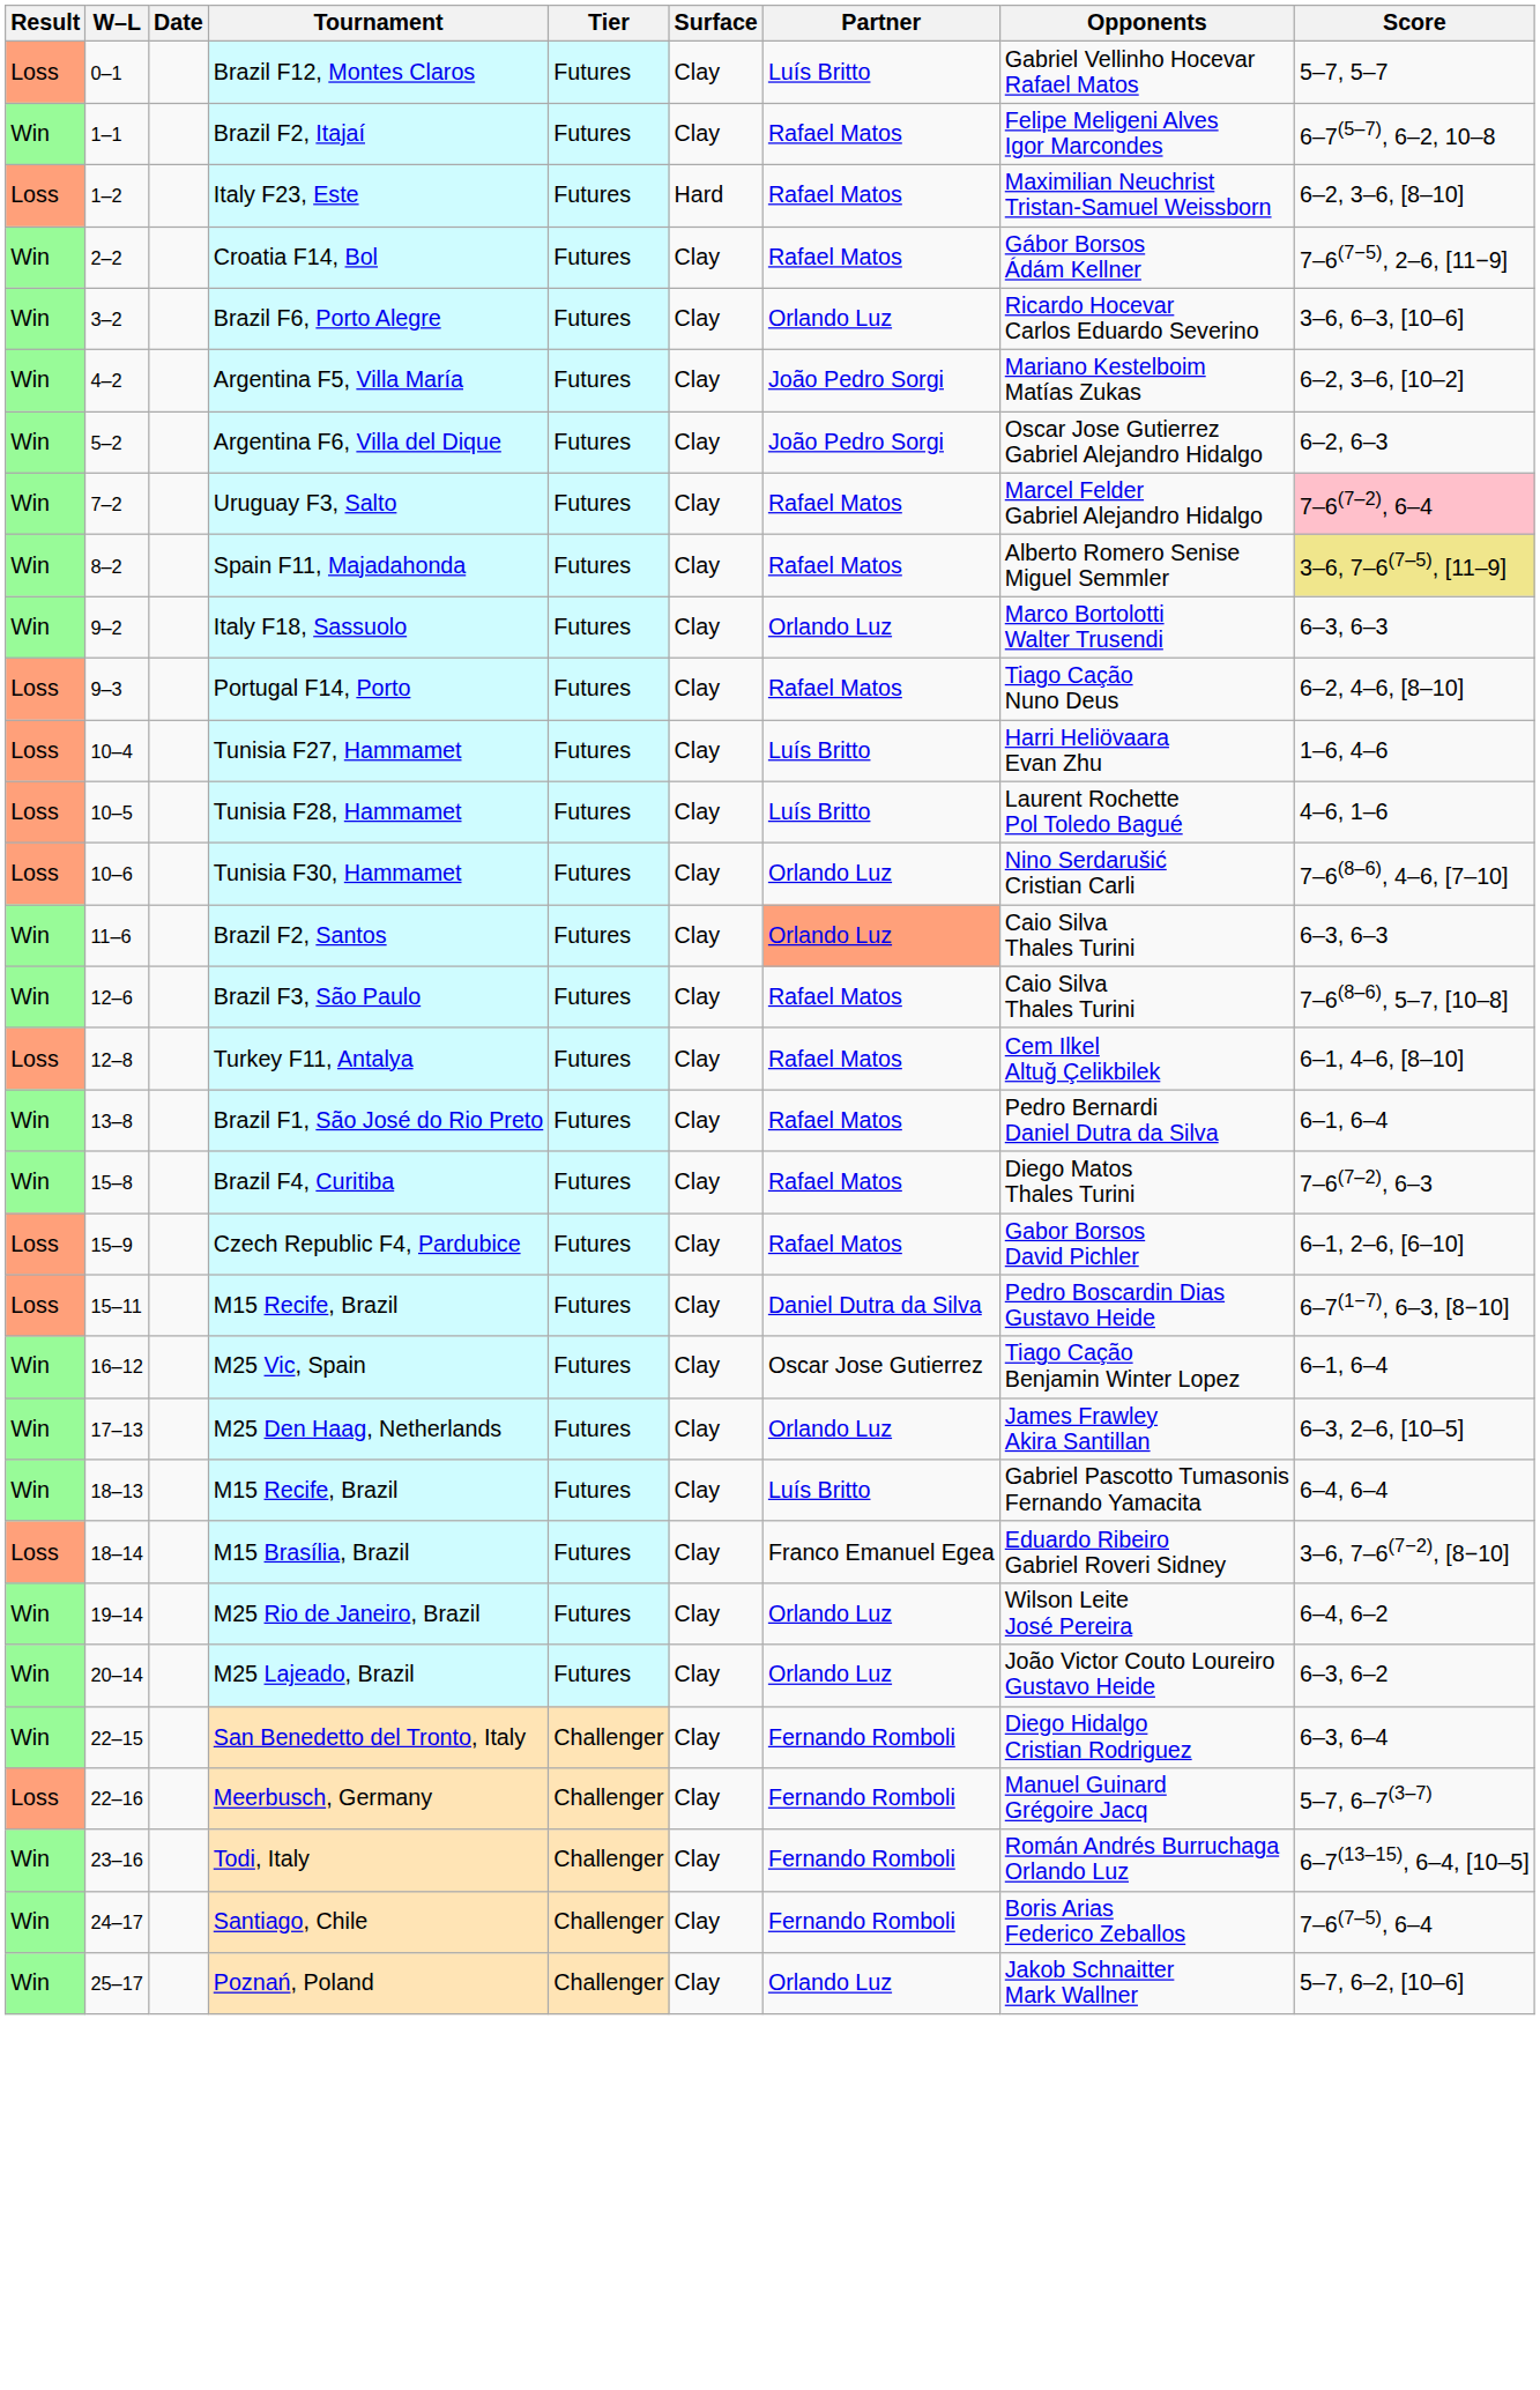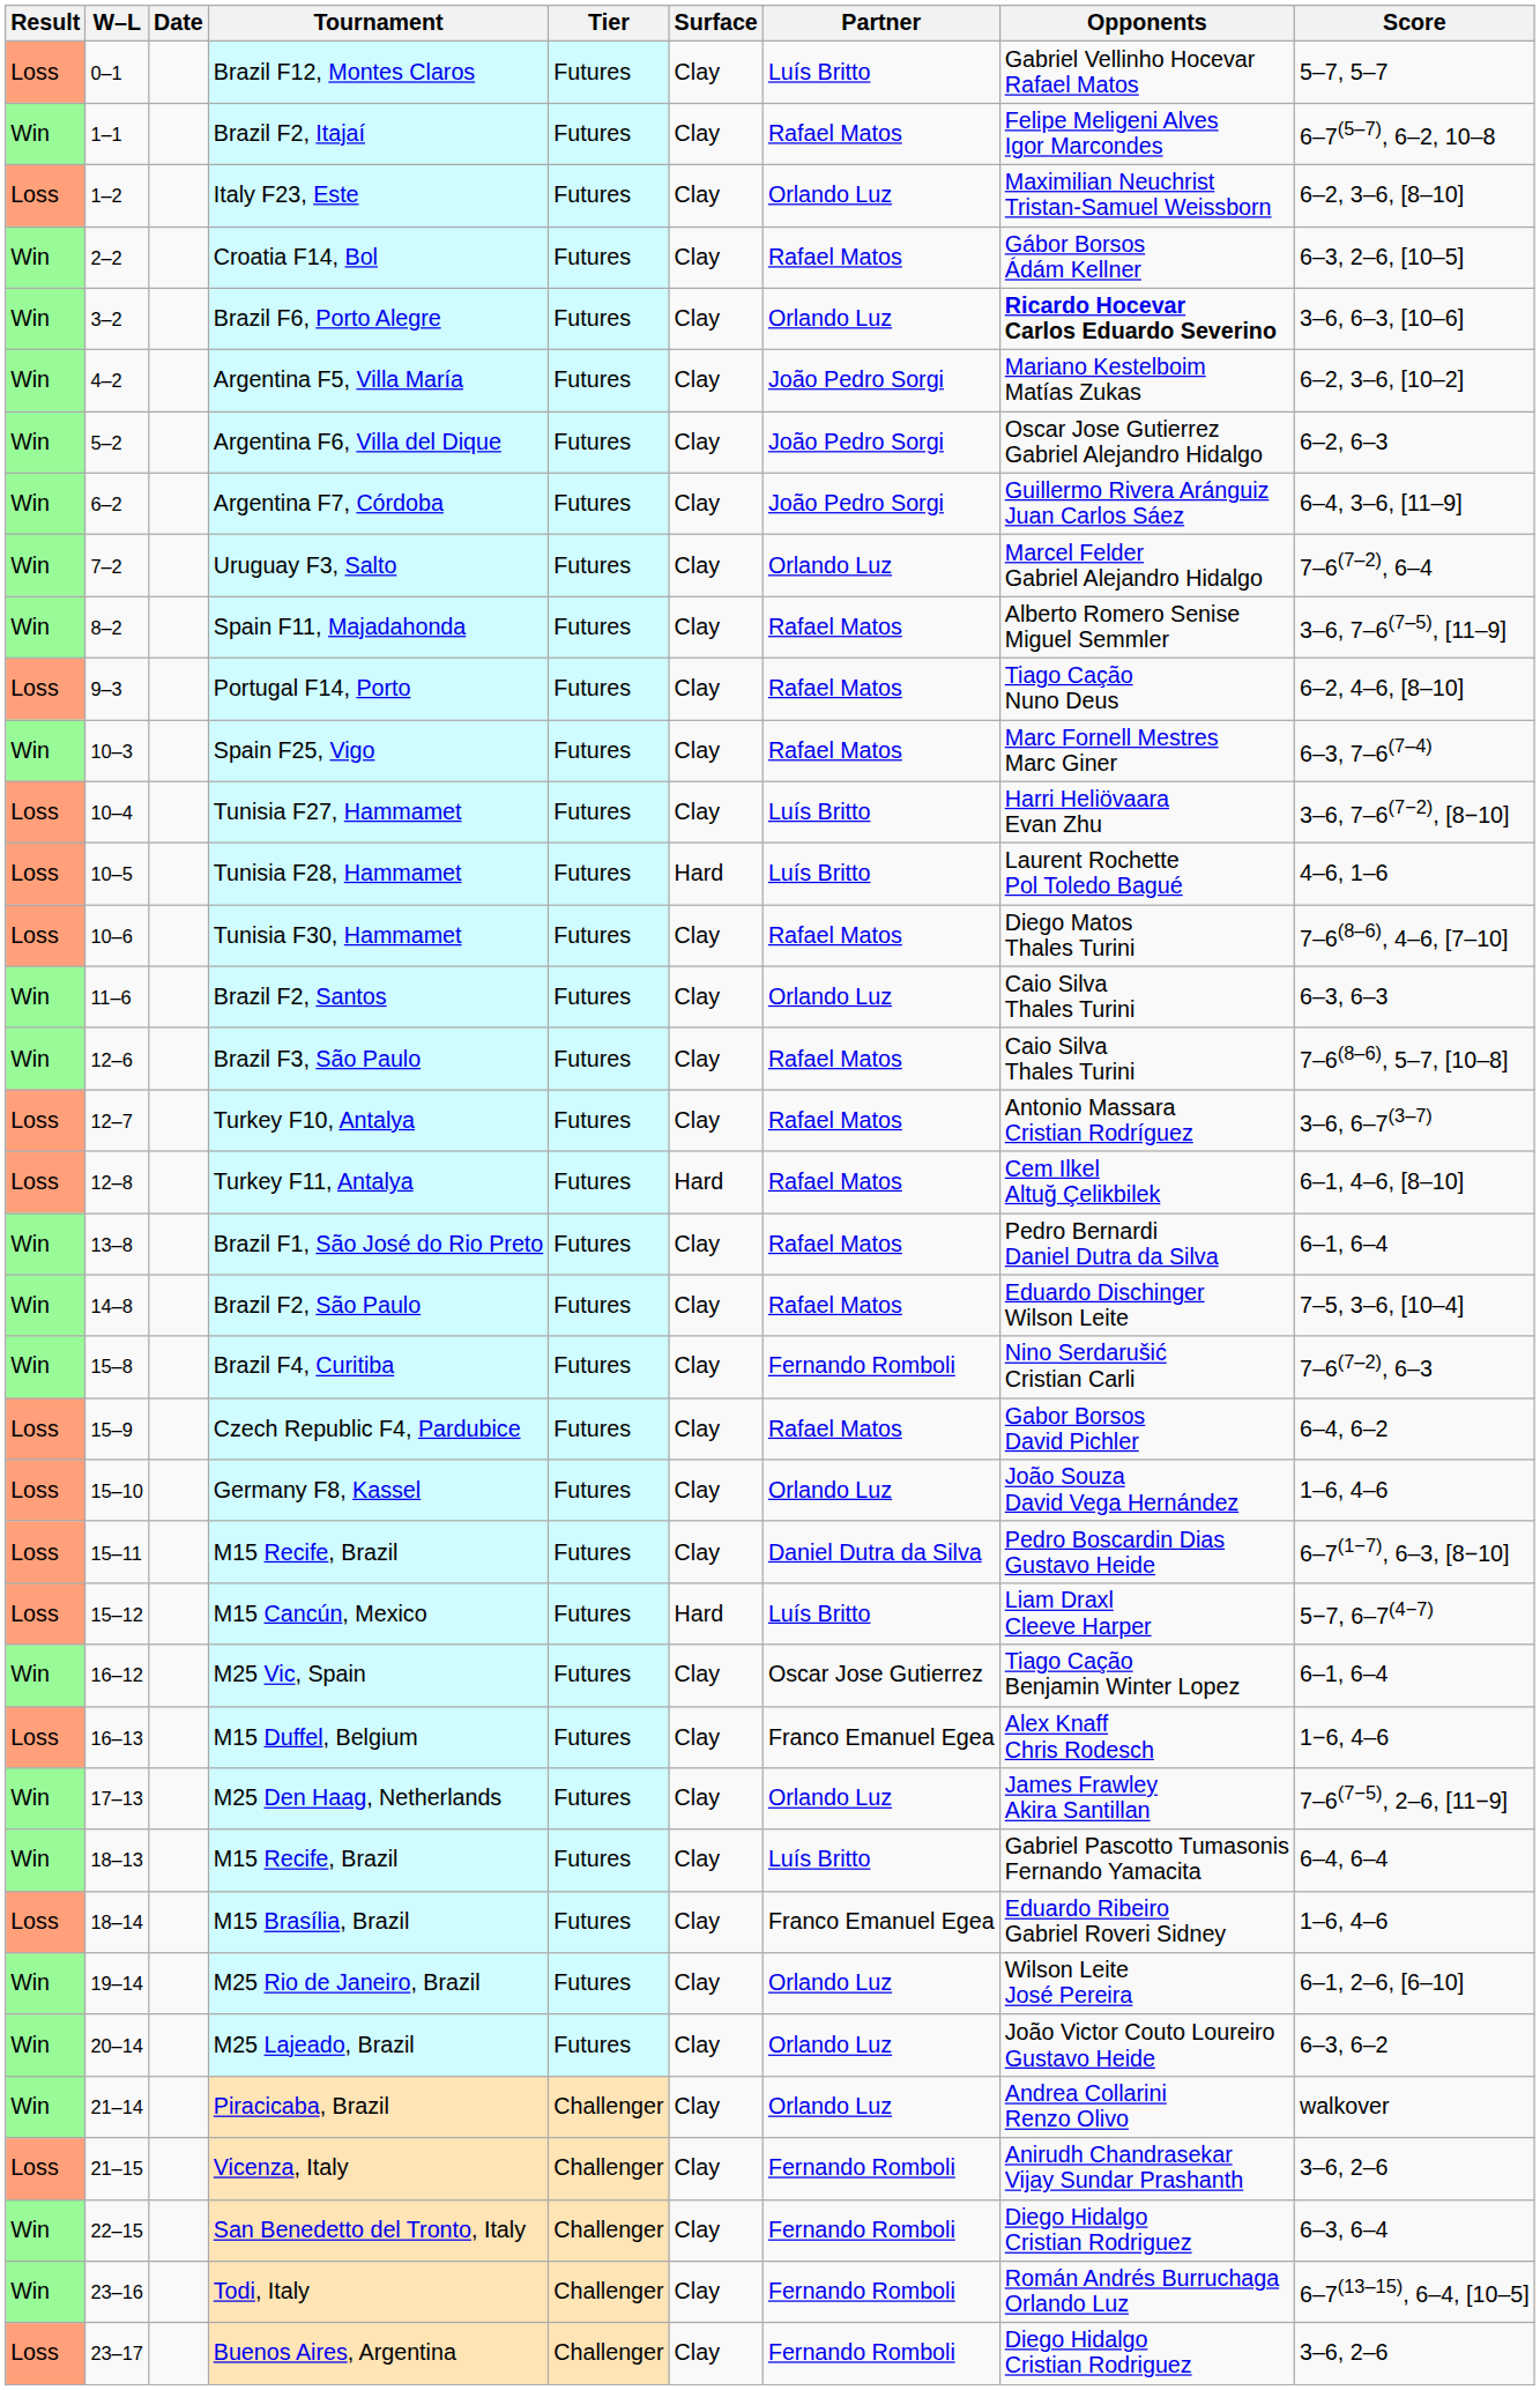Italy F23, Este | Surface: Hard -> Clay
Italy F23, Este | Partner: Rafael Matos -> Orlando Luz
Croatia F14, Bol | Score: 7–6(7−5), 2–6, [11−9] -> 6–3, 2–6, [10–5]
Brazil F6, Porto Alegre | Opponents: normal -> bold
+ row: Win | 6–2 | Argentina F7, Córdoba | Futures | Clay | João Pedro Sorgi | Guillermo Rivera Aránguiz Juan Carlos Sáez | 6–4, 3–6, [11–9]
Uruguay F3, Salto | Partner: Rafael Matos -> Orlando Luz
Uruguay F3, Salto | Score: pink background -> no background
Spain F11, Majadahonda | Score: khaki background -> no background
- row: Win | 9–2 | Italy F18, Sassuolo | Futures | Clay | Orlando Luz | Marco Bortolotti Walter Trusendi | 6–3, 6–3
+ row: Win | 10–3 | Spain F25, Vigo | Futures | Clay | Rafael Matos | Marc Fornell Mestres Marc Giner | 6–3, 7–6(7–4)
Tunisia F27, Hammamet | Score: 1–6, 4–6 -> 3–6, 7–6(7−2), [8−10]
Tunisia F28, Hammamet | Surface: Clay -> Hard
Tunisia F30, Hammamet | Partner: Orlando Luz -> Rafael Matos
Tunisia F30, Hammamet | Opponents: Nino Serdarušić Cristian Carli -> Diego Matos Thales Turini
Brazil F2, Santos | Partner: lightsalmon background -> no background
+ row: Loss | 12–7 | Turkey F10, Antalya | Futures | Clay | Rafael Matos | Antonio Massara Cristian Rodríguez | 3–6, 6–7(3–7)
Turkey F11, Antalya | Surface: Clay -> Hard
+ row: Win | 14–8 | Brazil F2, São Paulo | Futures | Clay | Rafael Matos | Eduardo Dischinger Wilson Leite | 7–5, 3–6, [10–4]
Brazil F4, Curitiba | Partner: Rafael Matos -> Fernando Romboli
Brazil F4, Curitiba | Opponents: Diego Matos Thales Turini -> Nino Serdarušić Cristian Carli
Czech Republic F4, Pardubice | Score: 6–1, 2–6, [6–10] -> 6–4, 6–2
+ row: Loss | 15–10 | Germany F8, Kassel | Futures | Clay | Orlando Luz | João Souza David Vega Hernández | 1–6, 4–6
+ row: Loss | 15–12 | M15 Cancún, Mexico | Futures | Hard | Luís Britto | Liam Draxl Cleeve Harper | 5−7, 6–7(4−7)
+ row: Loss | 16–13 | M15 Duffel, Belgium | Futures | Clay | Franco Emanuel Egea | Alex Knaff Chris Rodesch | 1−6, 4–6
M25 Den Haag, Netherlands | Score: 6–3, 2–6, [10–5] -> 7–6(7−5), 2–6, [11−9]
M15 Brasília, Brazil | Score: 3–6, 7–6(7−2), [8−10] -> 1–6, 4–6
M25 Rio de Janeiro, Brazil | Score: 6–4, 6–2 -> 6–1, 2–6, [6–10]
+ row: Win | 21–14 | Piracicaba, Brazil | Challenger | Clay | Orlando Luz | Andrea Collarini Renzo Olivo | walkover
+ row: Loss | 21–15 | Vicenza, Italy | Challenger | Clay | Fernando Romboli | Anirudh Chandrasekar Vijay Sundar Prashanth | 3–6, 2–6
- row: Loss | 22–16 | Meerbusch, Germany | Challenger | Clay | Fernando Romboli | Manuel Guinard Grégoire Jacq | 5–7, 6–7(3–7)
+ row: Loss | 23–17 | Buenos Aires, Argentina | Challenger | Clay | Fernando Romboli | Diego Hidalgo Cristian Rodriguez | 3–6, 2–6
- row: Win | 24–17 | Santiago, Chile | Challenger | Clay | Fernando Romboli | Boris Arias Federico Zeballos | 7–6(7–5), 6–4
- row: Win | 25–17 | Poznań, Poland | Challenger | Clay | Orlando Luz | Jakob Schnaitter Mark Wallner | 5–7, 6–2, [10–6]
